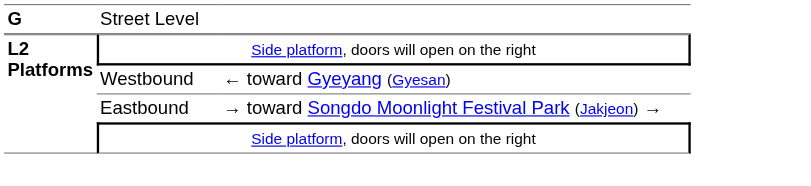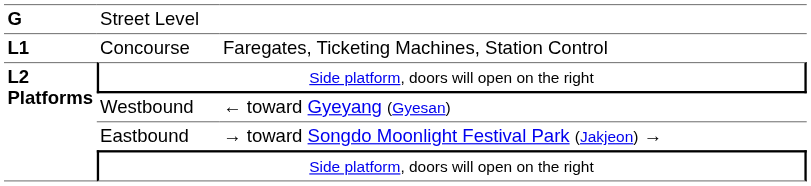+ row: L1 | Concourse | Faregates, Ticketing Machines, Station Control
